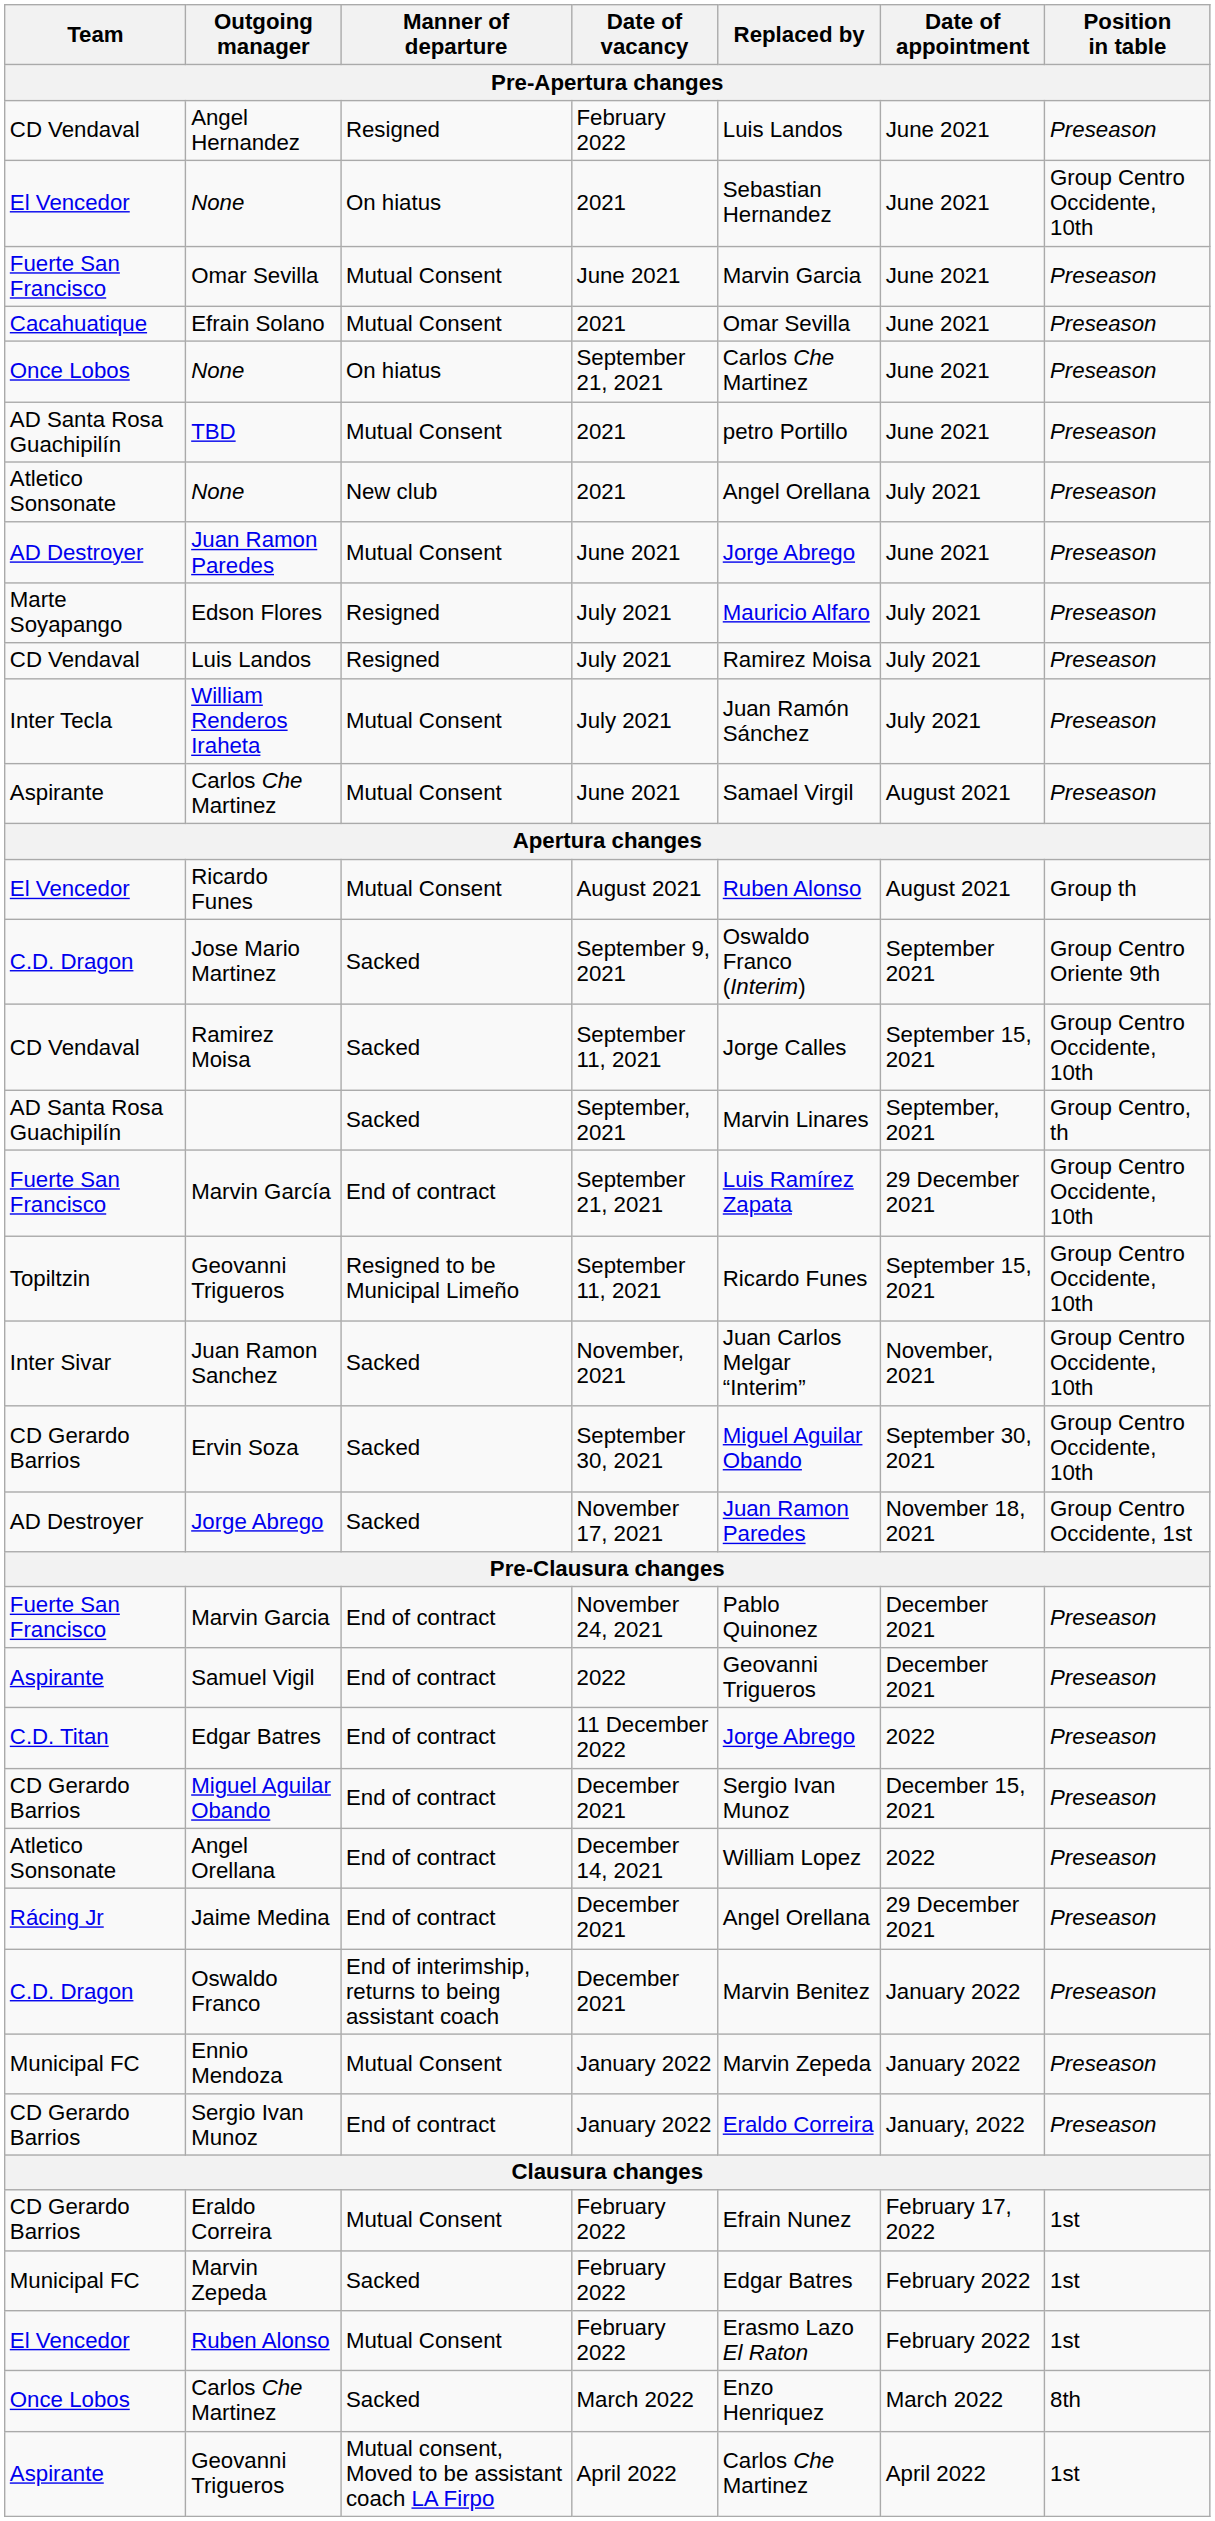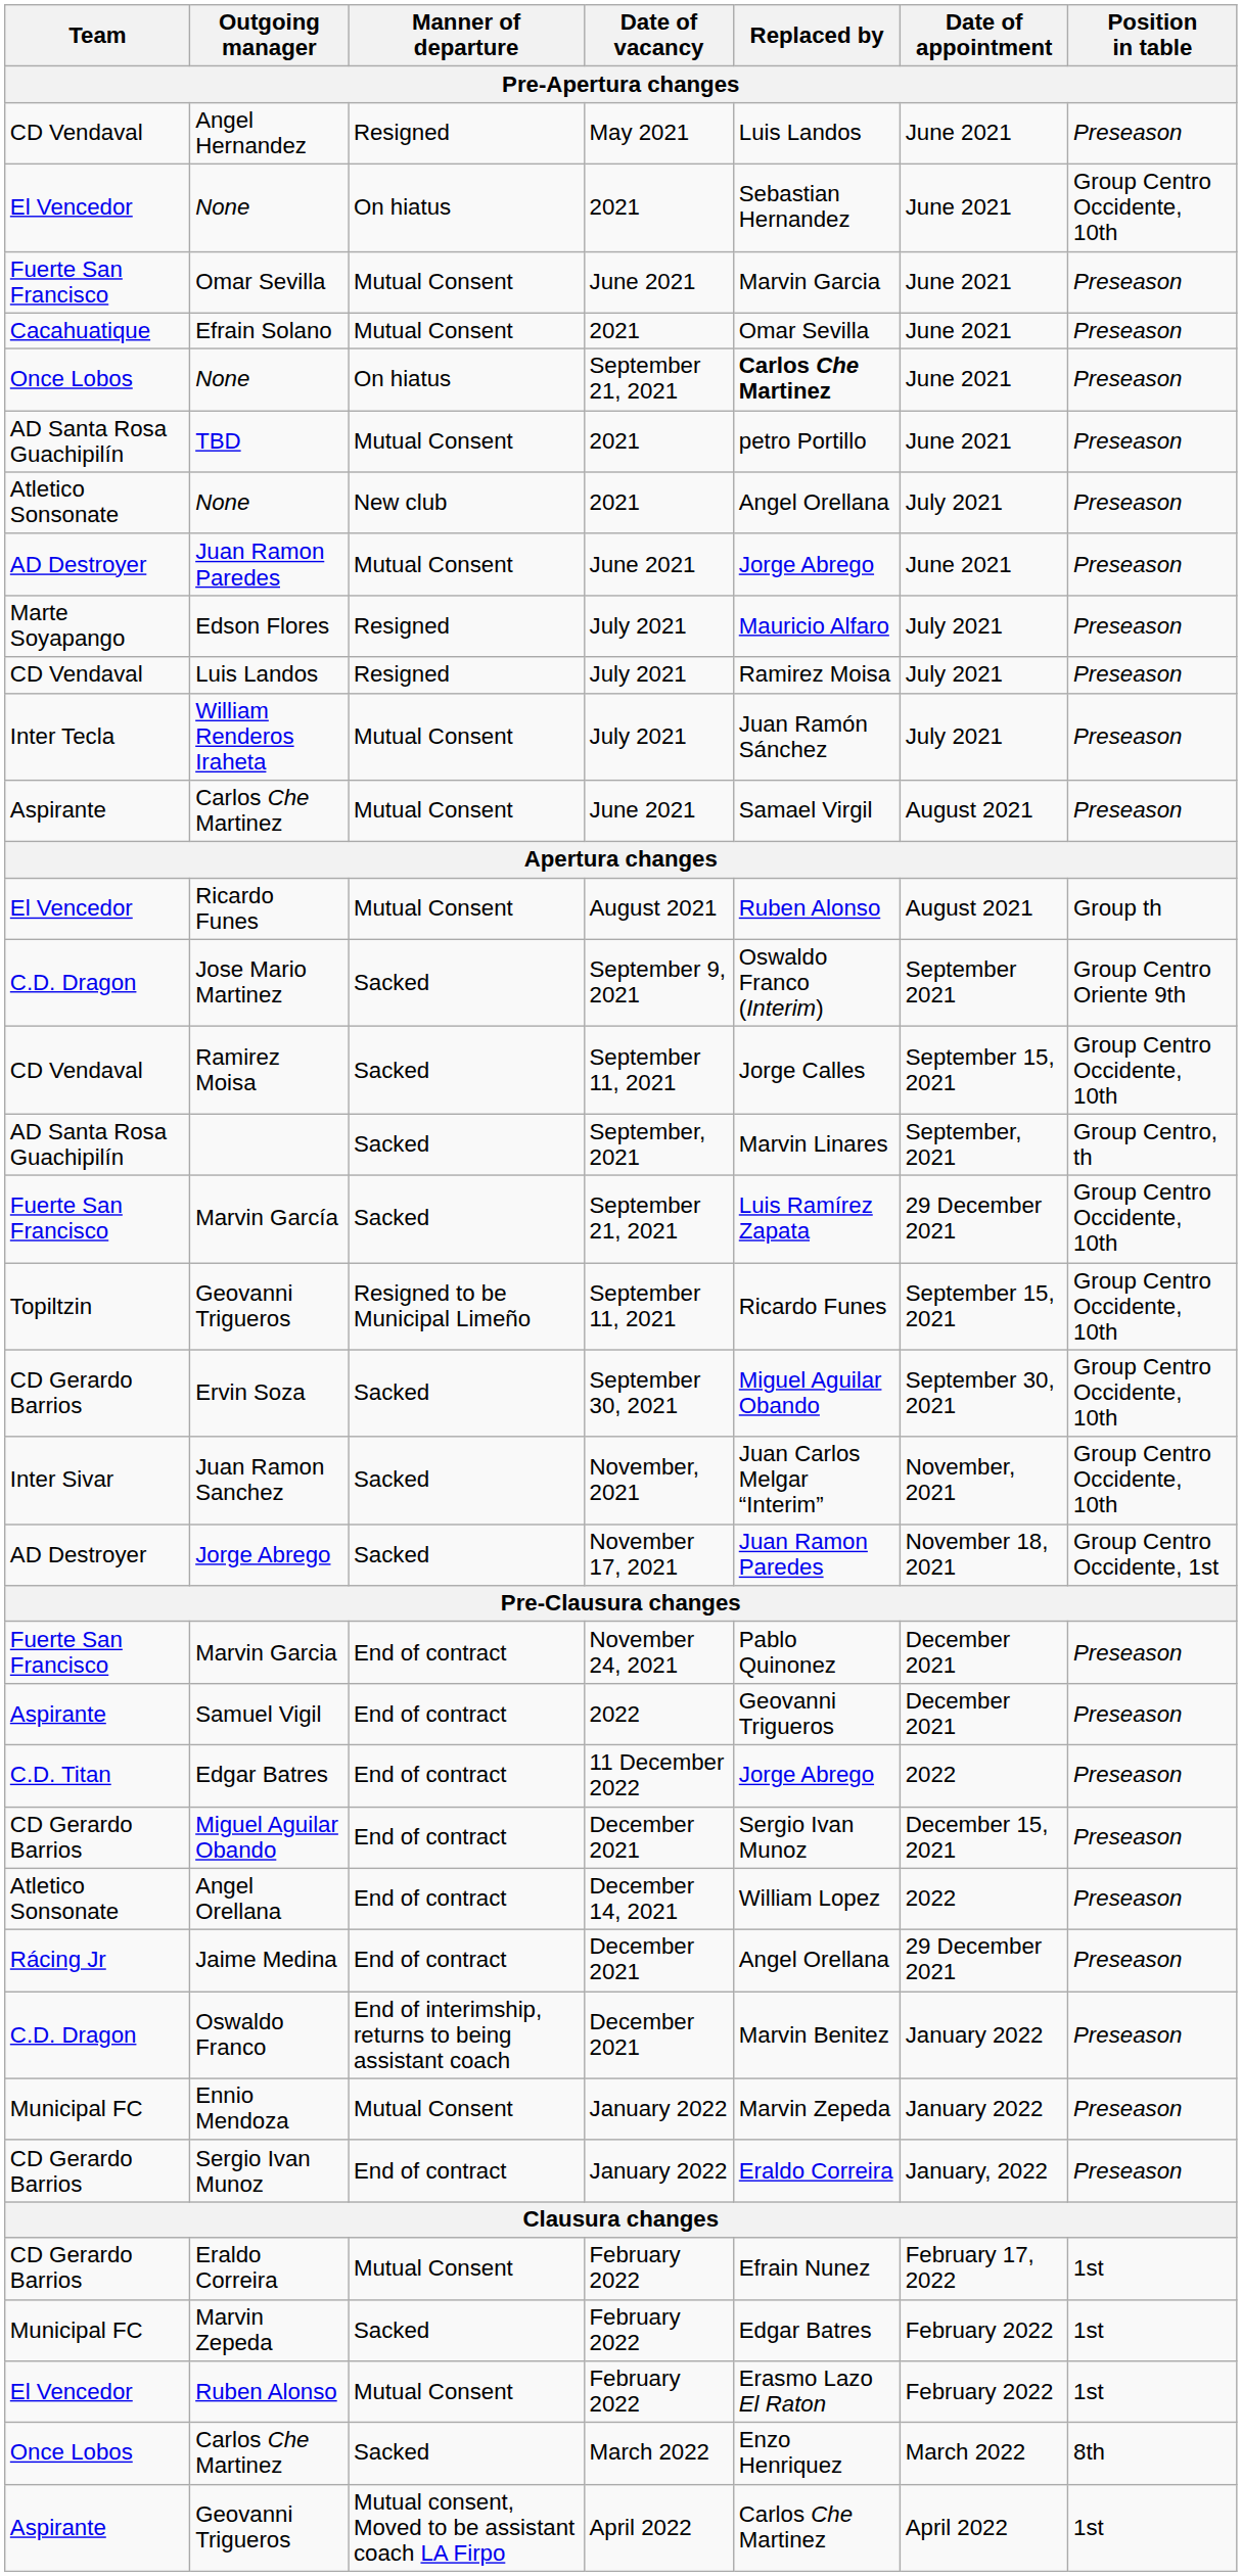Angel Hernandez | Date of vacancy: February 2022 -> May 2021
Once Lobos / None | Replaced by: normal -> bold
Marvin García | Manner of departure: End of contract -> Sacked
rows swapped: Ervin Soza <-> Juan Ramon Sanchez
